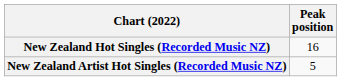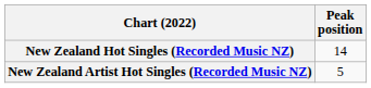New Zealand Hot Singles (Recorded Music NZ) | Peak position: 16 -> 14
